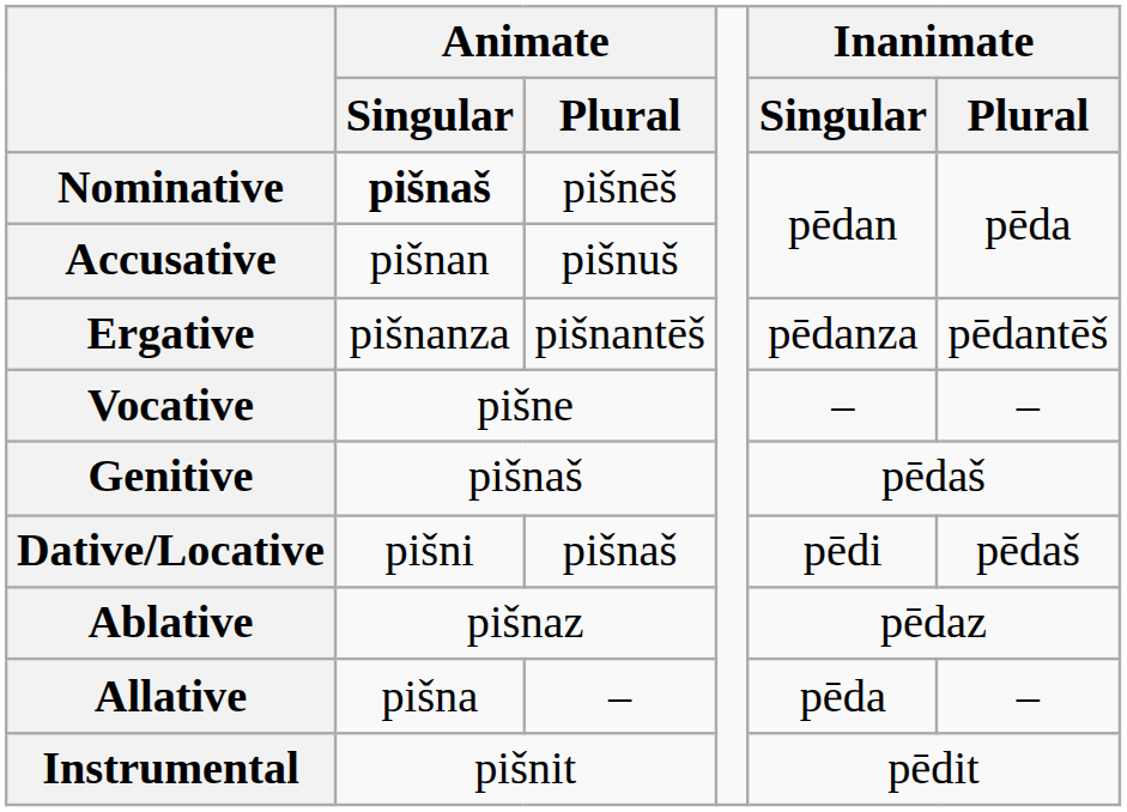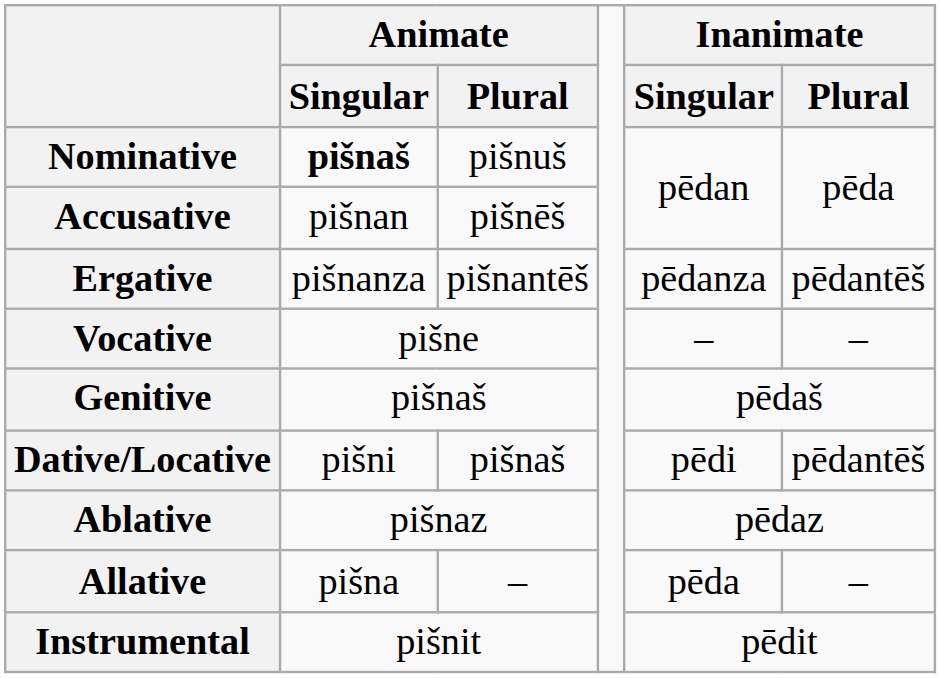Nominative | Animate / Plural: pišnēš -> pišnuš
Accusative | Animate / Plural: pišnuš -> pišnēš
Dative/Locative | Inanimate / Plural: pēdaš -> pēdantēš
